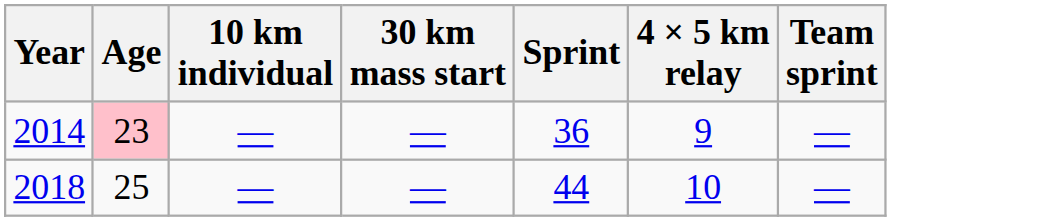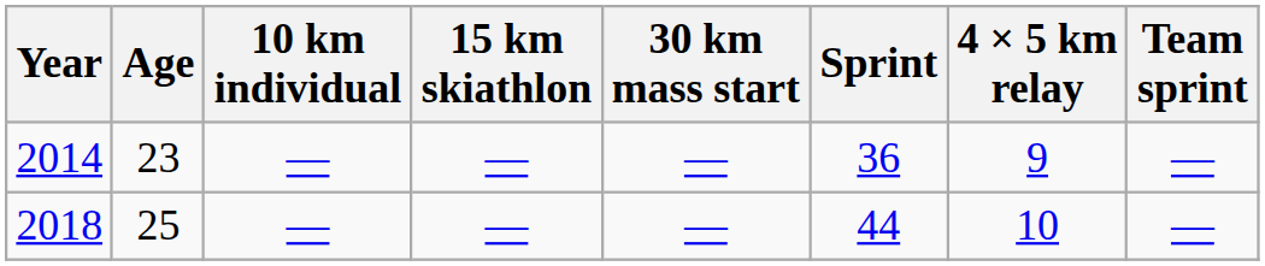+ column: 15 km skiathlon | — | —
2014 | Age: pink background -> no background
